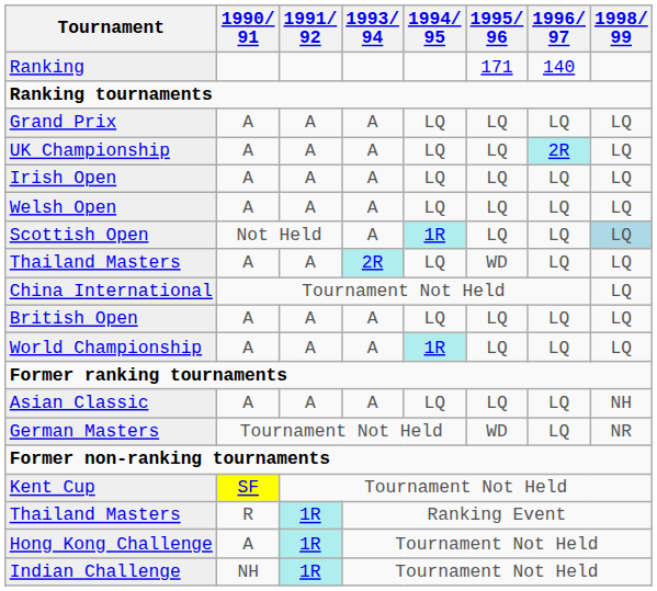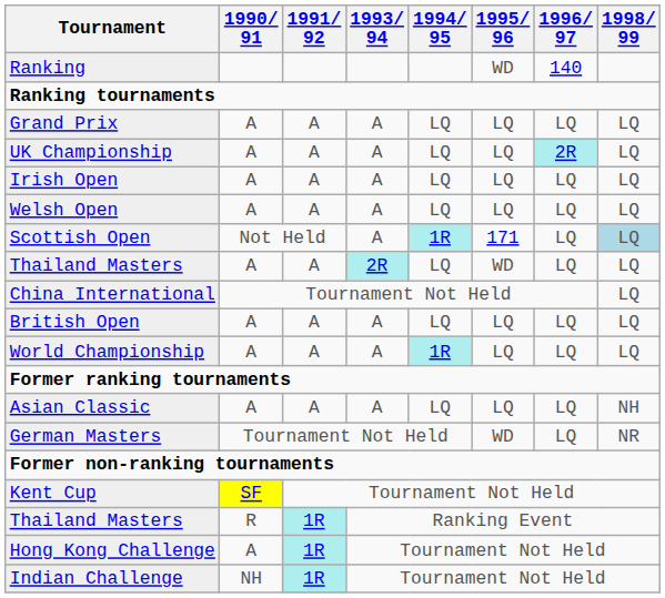Ranking | 1995/ 96: 171 -> WD
Scottish Open | 1995/ 96: LQ -> 171
